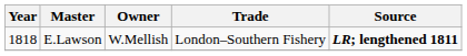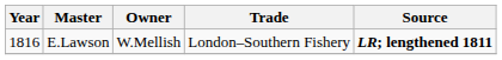E.Lawson | Year: 1818 -> 1816
